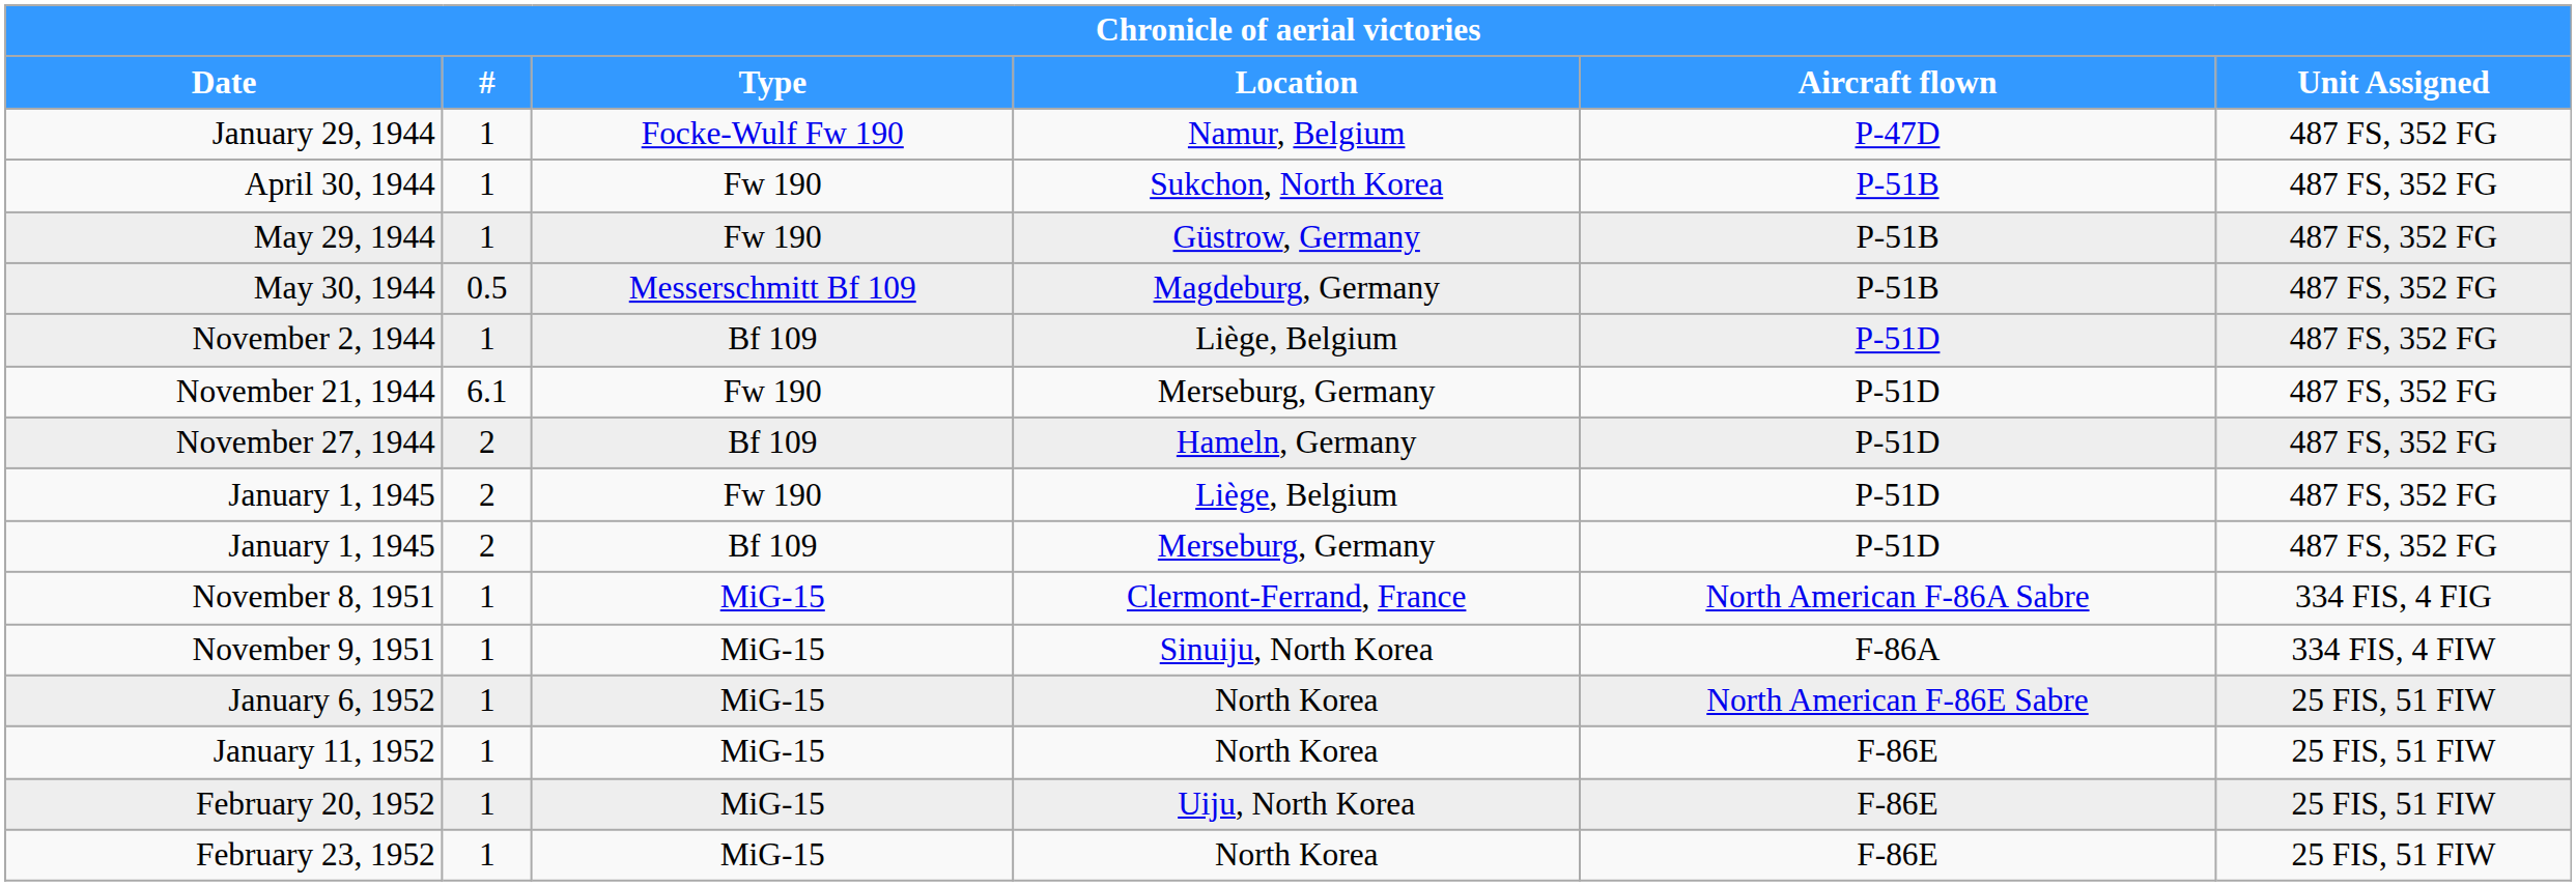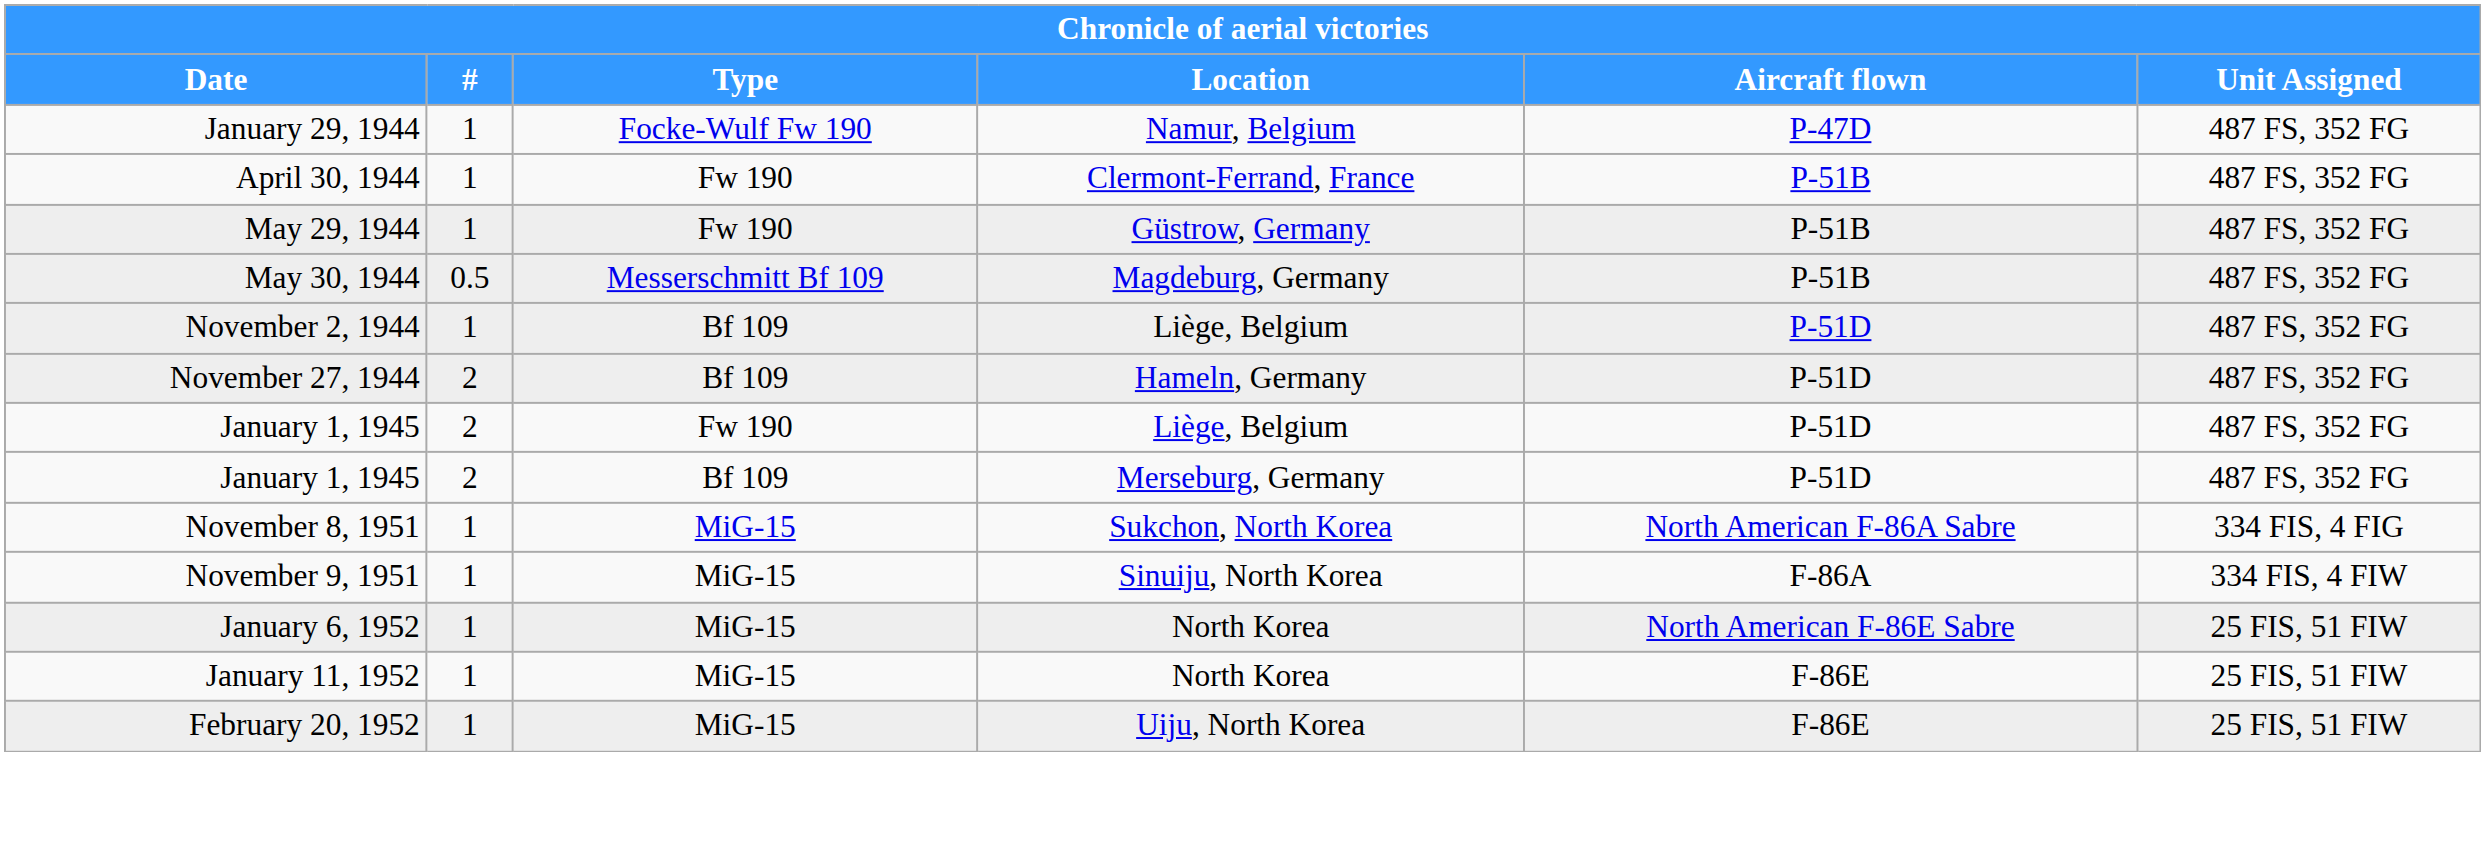April 30, 1944 | Location: Sukchon, North Korea -> Clermont-Ferrand, France
- row: November 21, 1944 | 6.1 | Fw 190 | Merseburg, Germany | P-51D | 487 FS, 352 FG
November 8, 1951 | Location: Clermont-Ferrand, France -> Sukchon, North Korea
- row: February 23, 1952 | 1 | MiG-15 | North Korea | F-86E | 25 FIS, 51 FIW
